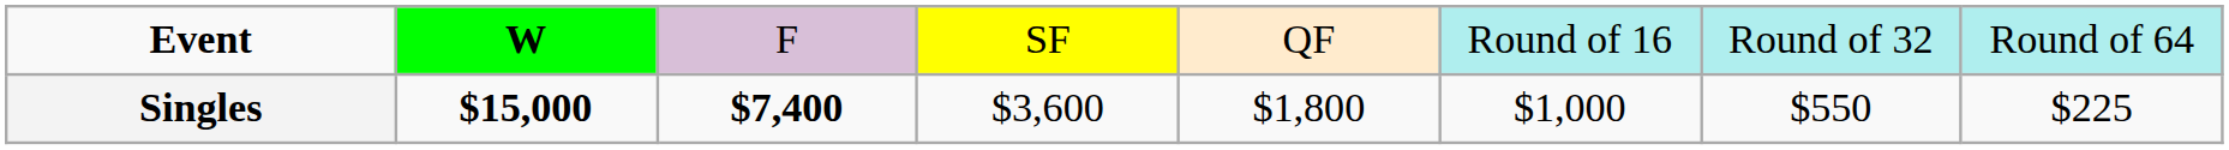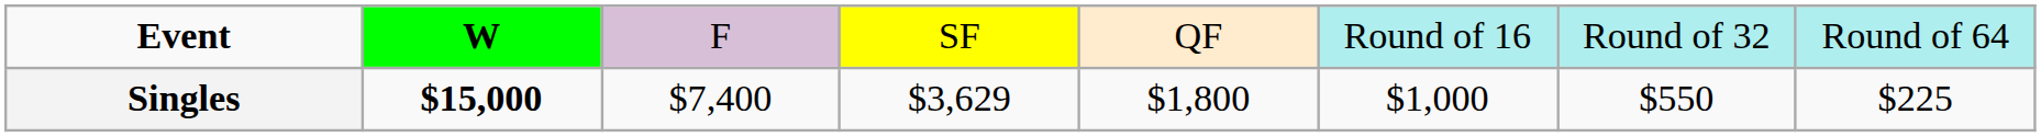Singles | column 3: bold -> normal
Singles | column 4: $3,600 -> $3,629
